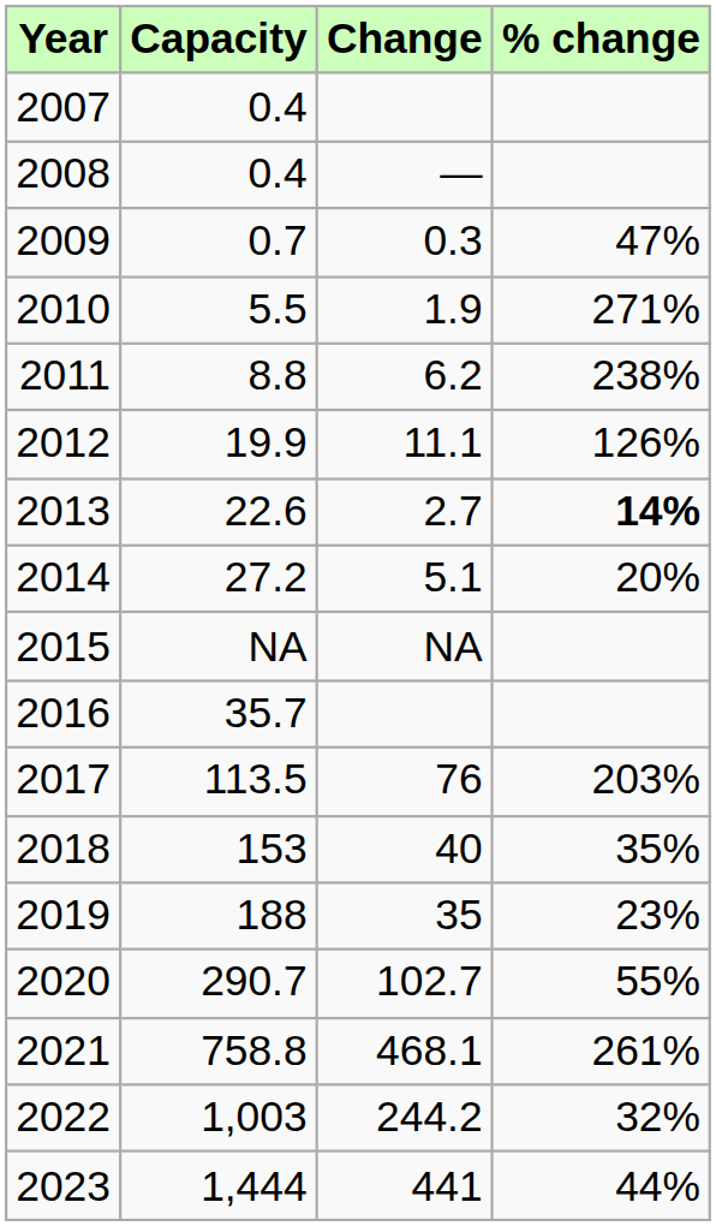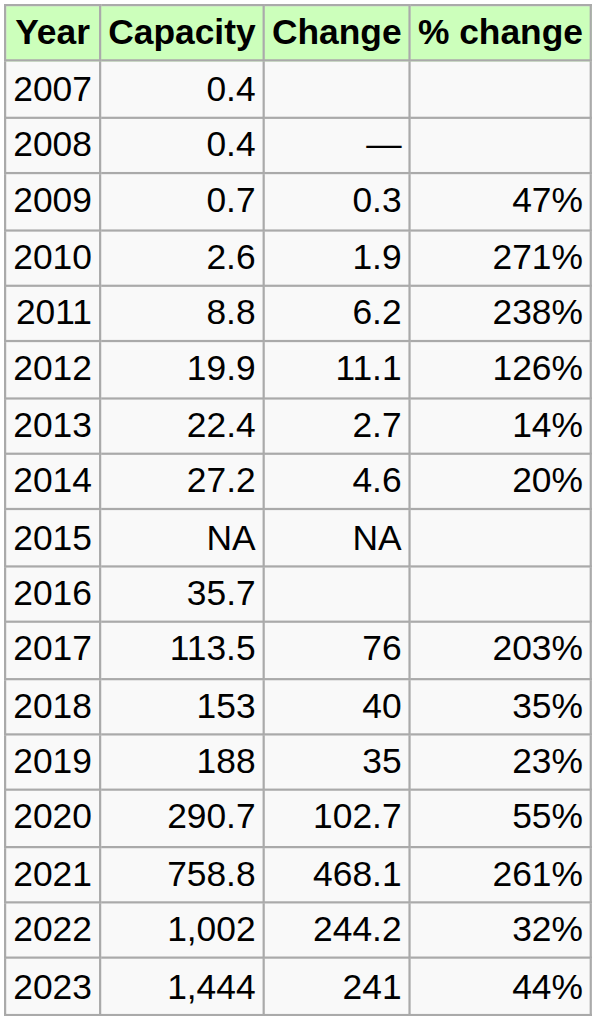2010 | Capacity: 5.5 -> 2.6
2013 | Capacity: 22.6 -> 22.4
2013 | % change: bold -> normal
2014 | Change: 5.1 -> 4.6
2022 | Capacity: 1,003 -> 1,002
2023 | Change: 441 -> 241
